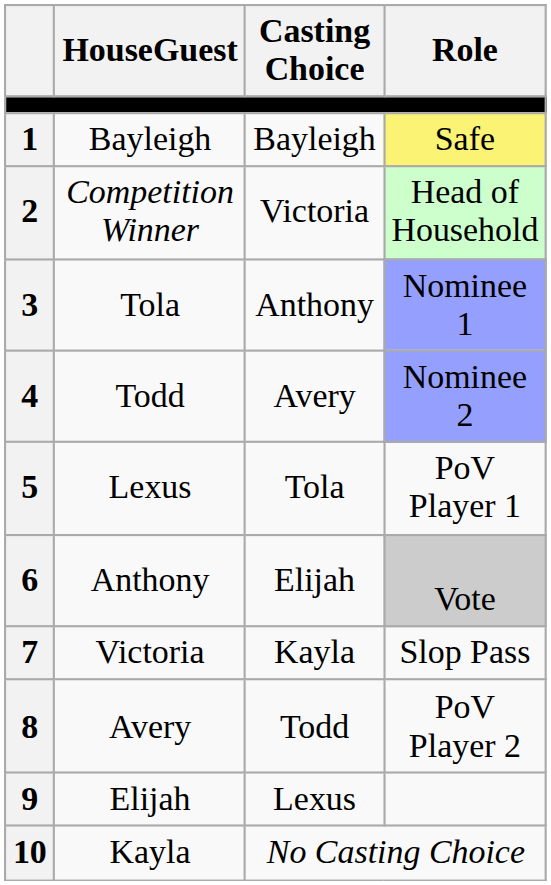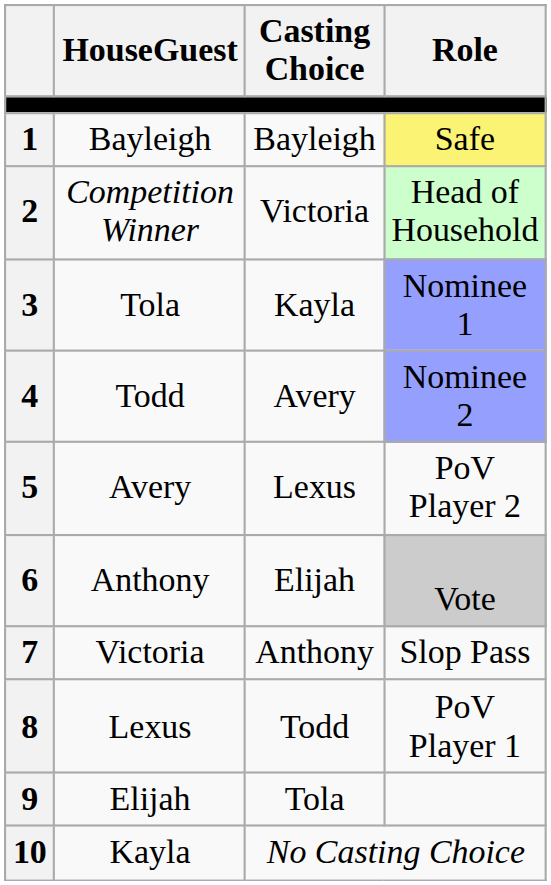3 | Casting Choice: Anthony -> Kayla
5 | HouseGuest: Lexus -> Avery
5 | Casting Choice: Tola -> Lexus
5 | Role: PoV Player 1 -> PoV Player 2
7 | Casting Choice: Kayla -> Anthony
8 | HouseGuest: Avery -> Lexus
8 | Role: PoV Player 2 -> PoV Player 1
9 | Casting Choice: Lexus -> Tola
